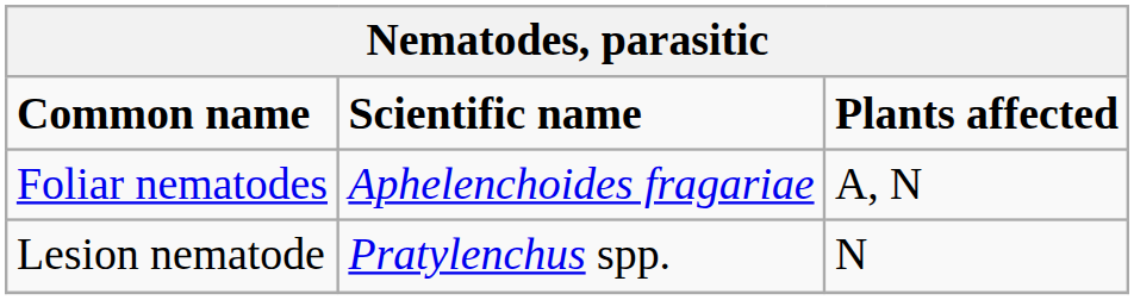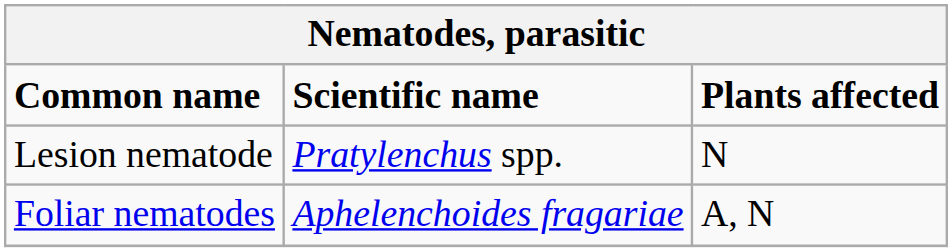rows swapped: Foliar nematodes <-> Lesion nematode
